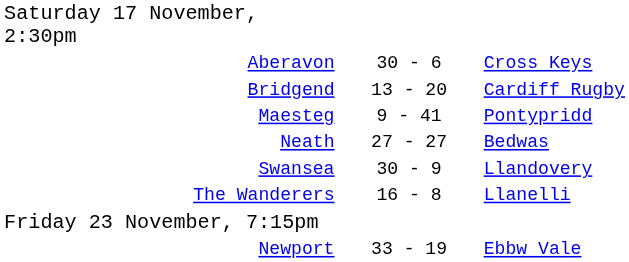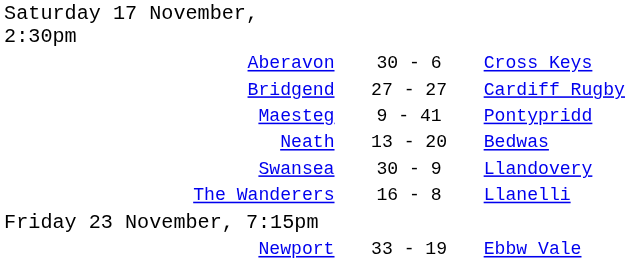Bridgend | column 2: 13 - 20 -> 27 - 27
Neath | column 2: 27 - 27 -> 13 - 20
